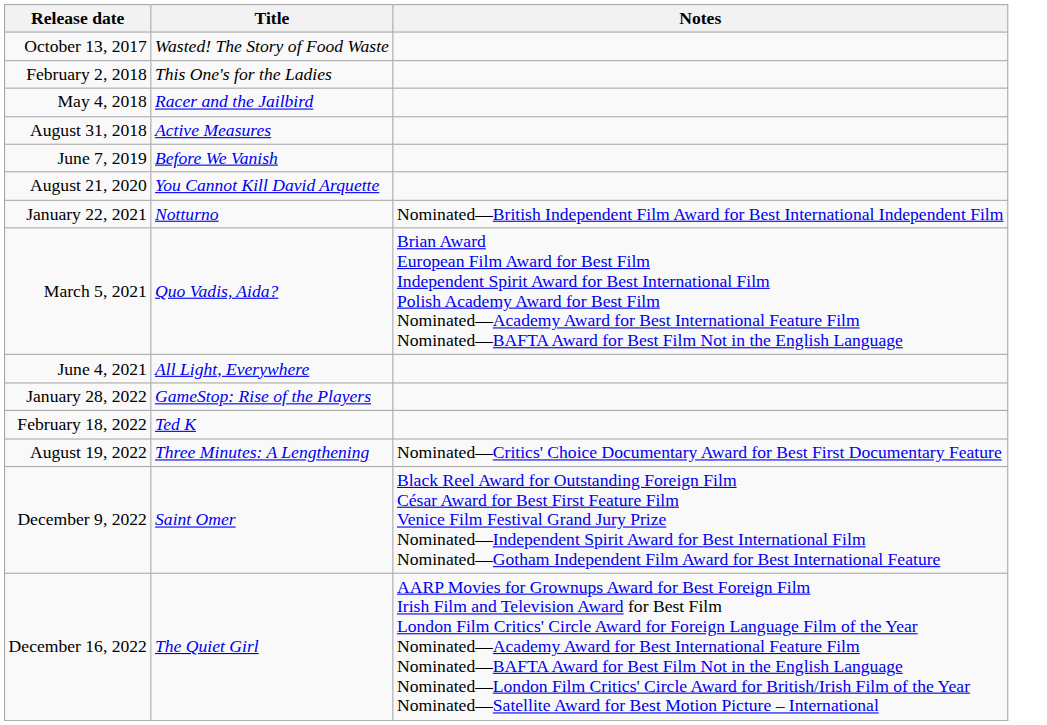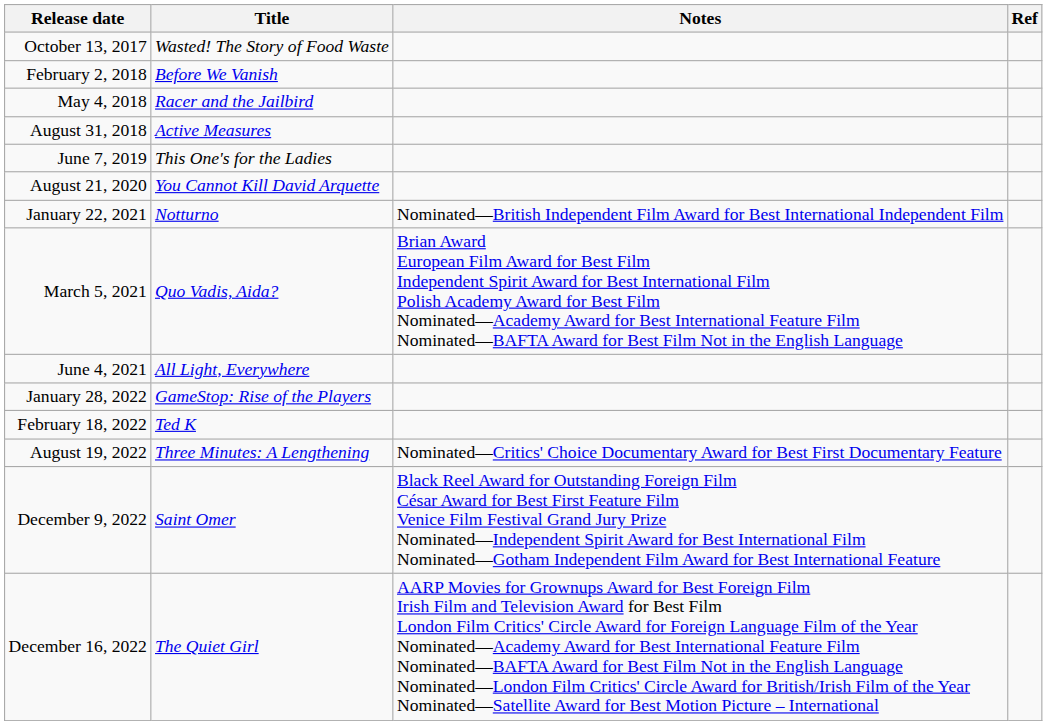+ column: Ref
February 2, 2018 | Title: This One's for the Ladies -> Before We Vanish
June 7, 2019 | Title: Before We Vanish -> This One's for the Ladies
